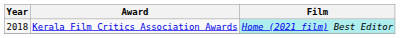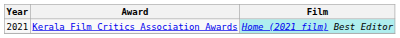Kerala Film Critics Association Awards | Year: 2018 -> 2021
